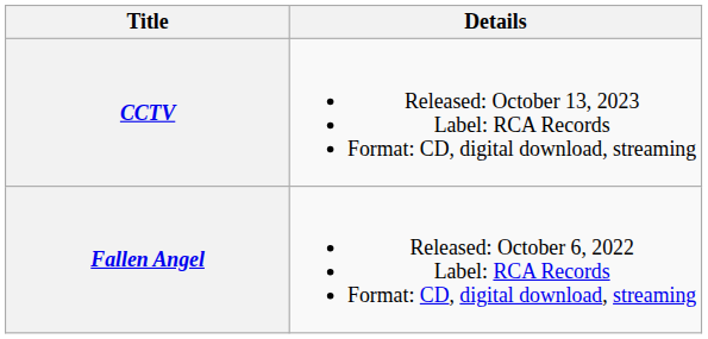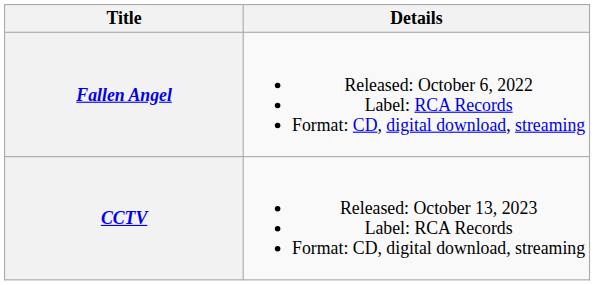rows swapped: Fallen Angel <-> CCTV
